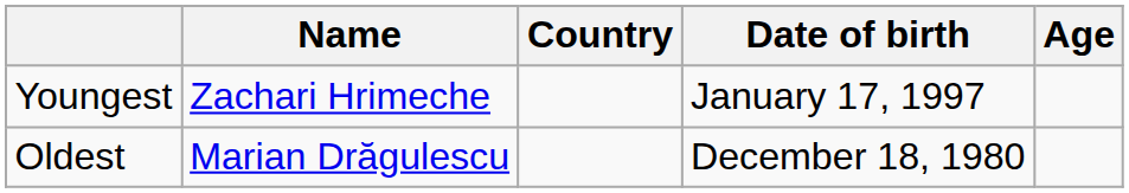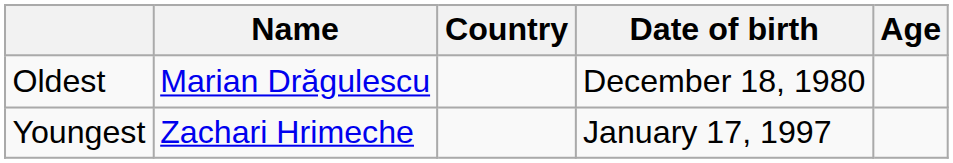rows swapped: Youngest <-> Oldest
